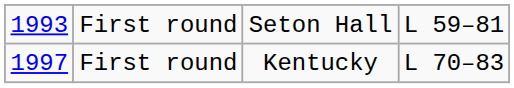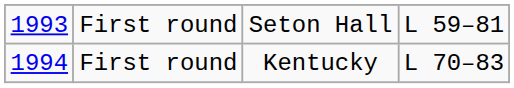First round / Kentucky | column 1: 1997 -> 1994
